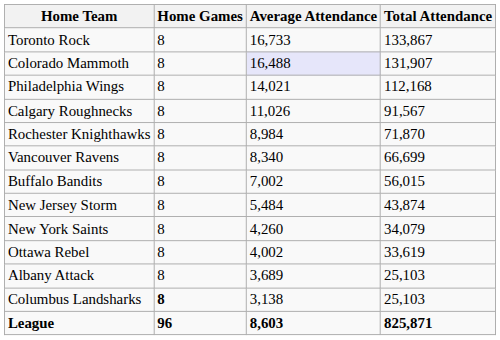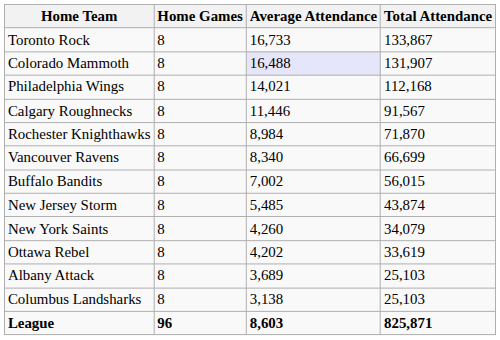Calgary Roughnecks | Average Attendance: 11,026 -> 11,446
New Jersey Storm | Average Attendance: 5,484 -> 5,485
Ottawa Rebel | Average Attendance: 4,002 -> 4,202
Columbus Landsharks | Home Games: bold -> normal
